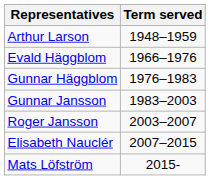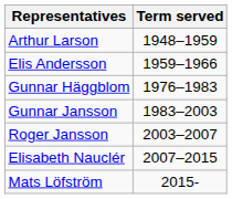+ row: Elis Andersson | 1959–1966
- row: Evald Häggblom | 1966–1976
